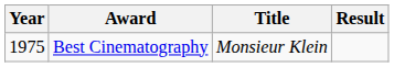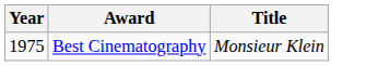- column: Result
